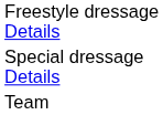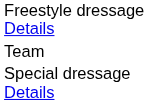rows swapped: Special dressage Details <-> Team
